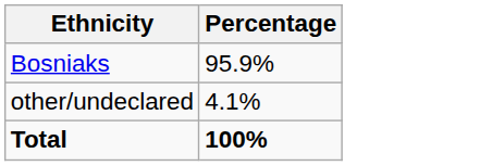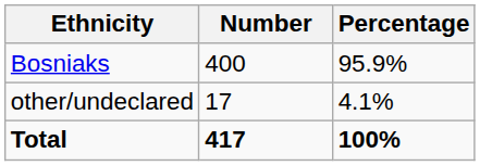+ column: Number | 400 | 17 | 417
